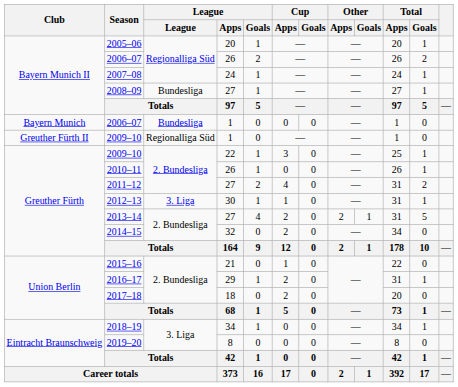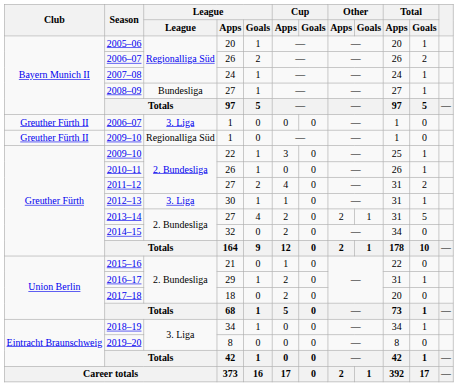2006–07 / 1 | Club: Bayern Munich -> Greuther Fürth II
2006–07 / 1 | League: Bundesliga -> 3. Liga
